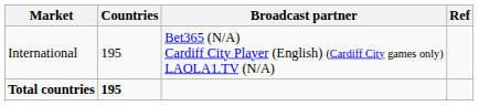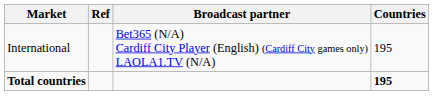columns swapped: Countries <-> Ref
